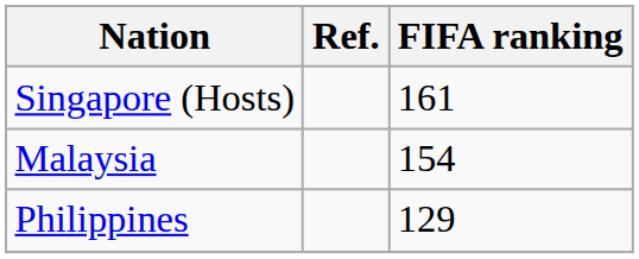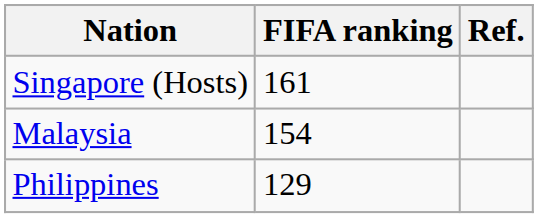columns swapped: FIFA ranking <-> Ref.
